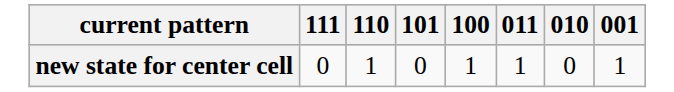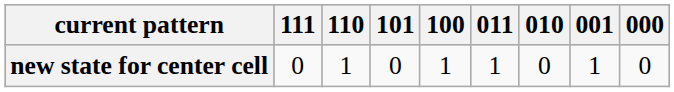+ column: 000 | 0
